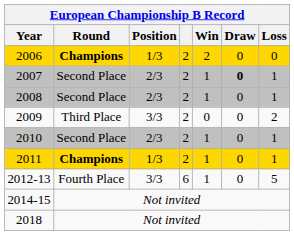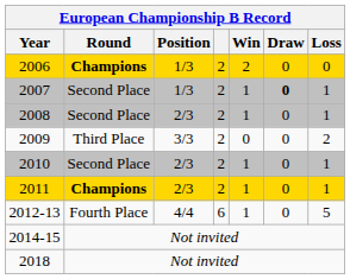2007 | Position: 2/3 -> 1/3
2011 | Position: 1/3 -> 2/3
2012-13 | Position: 3/3 -> 4/4
